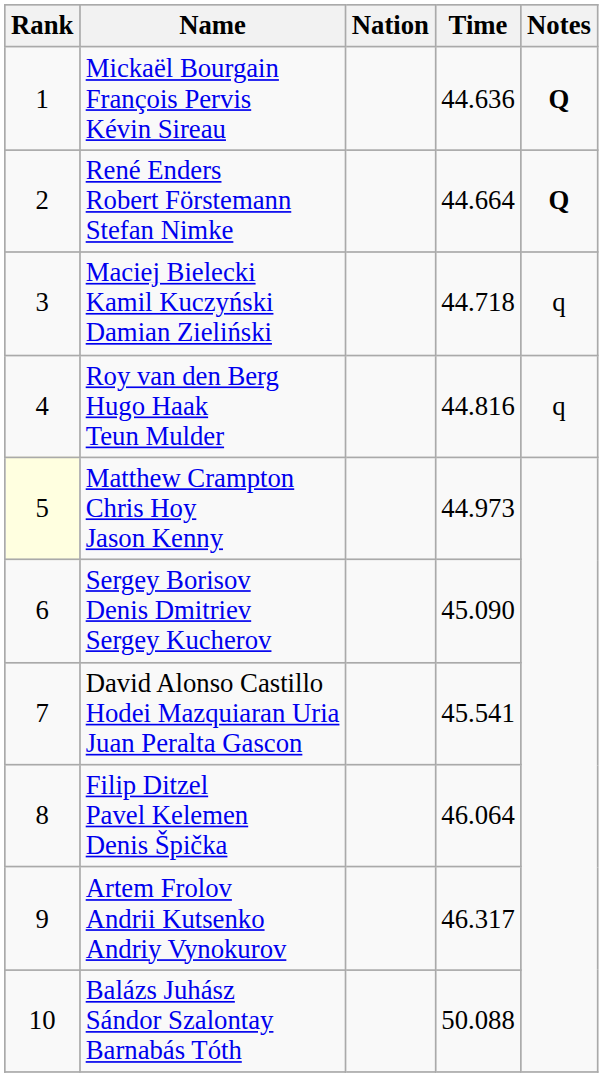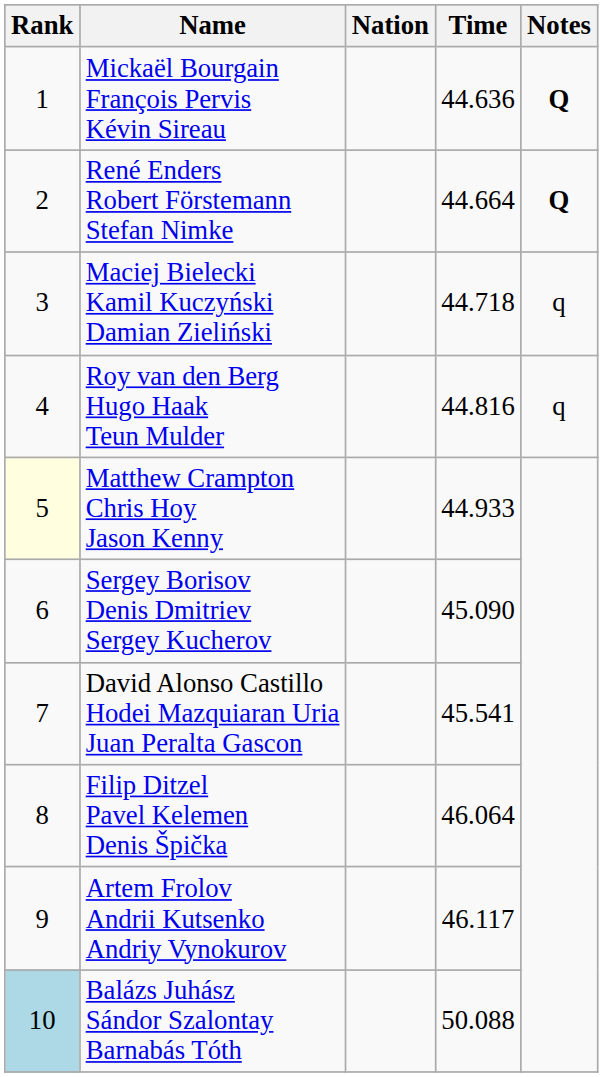Matthew Crampton Chris Hoy Jason Kenny | Time: 44.973 -> 44.933
Artem Frolov Andrii Kutsenko Andriy Vynokurov | Time: 46.317 -> 46.117
Balázs Juhász Sándor Szalontay Barnabás Tóth | Rank: no background -> lightblue background
